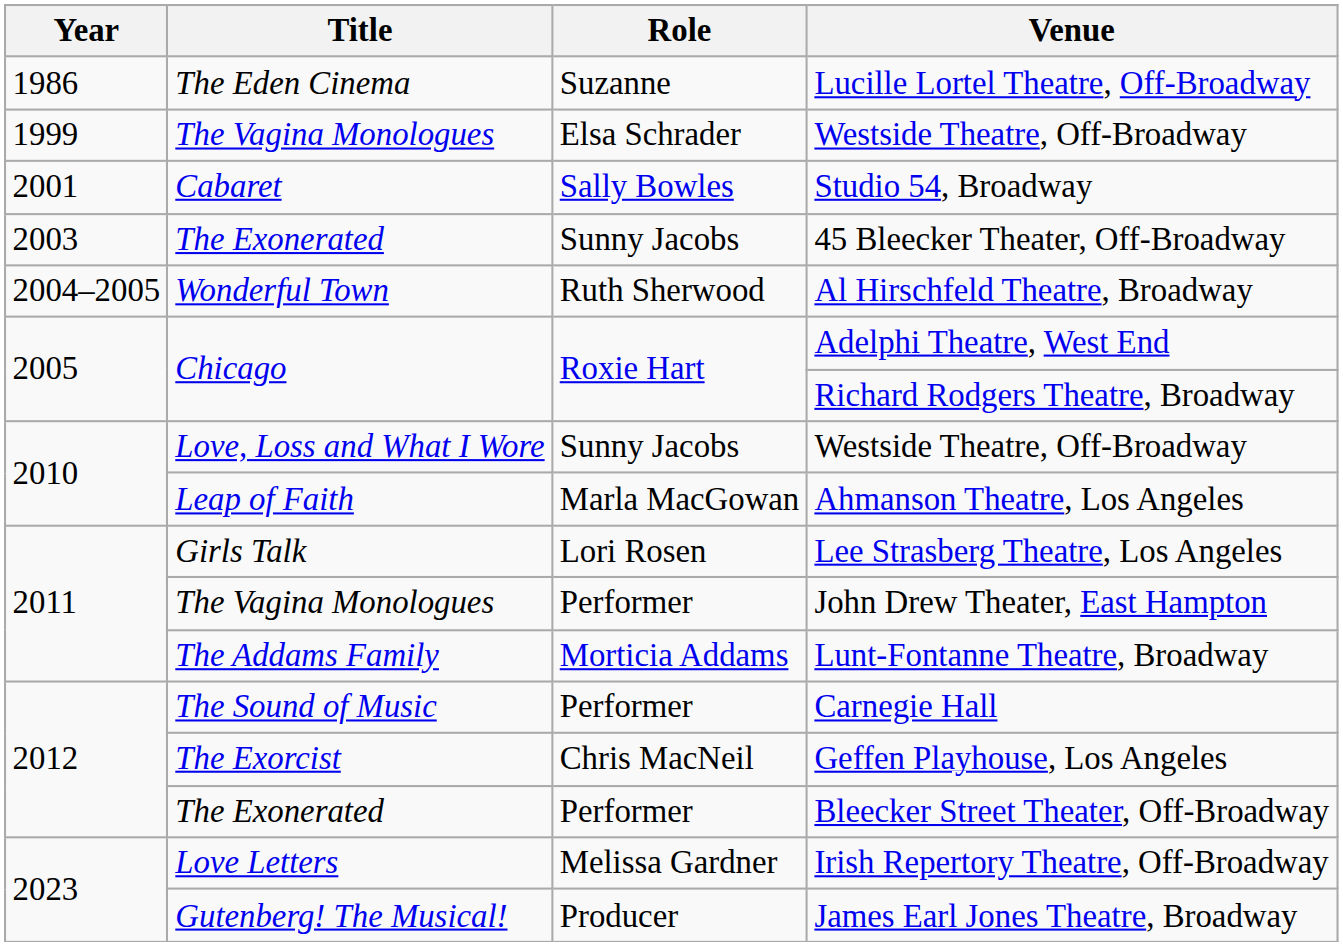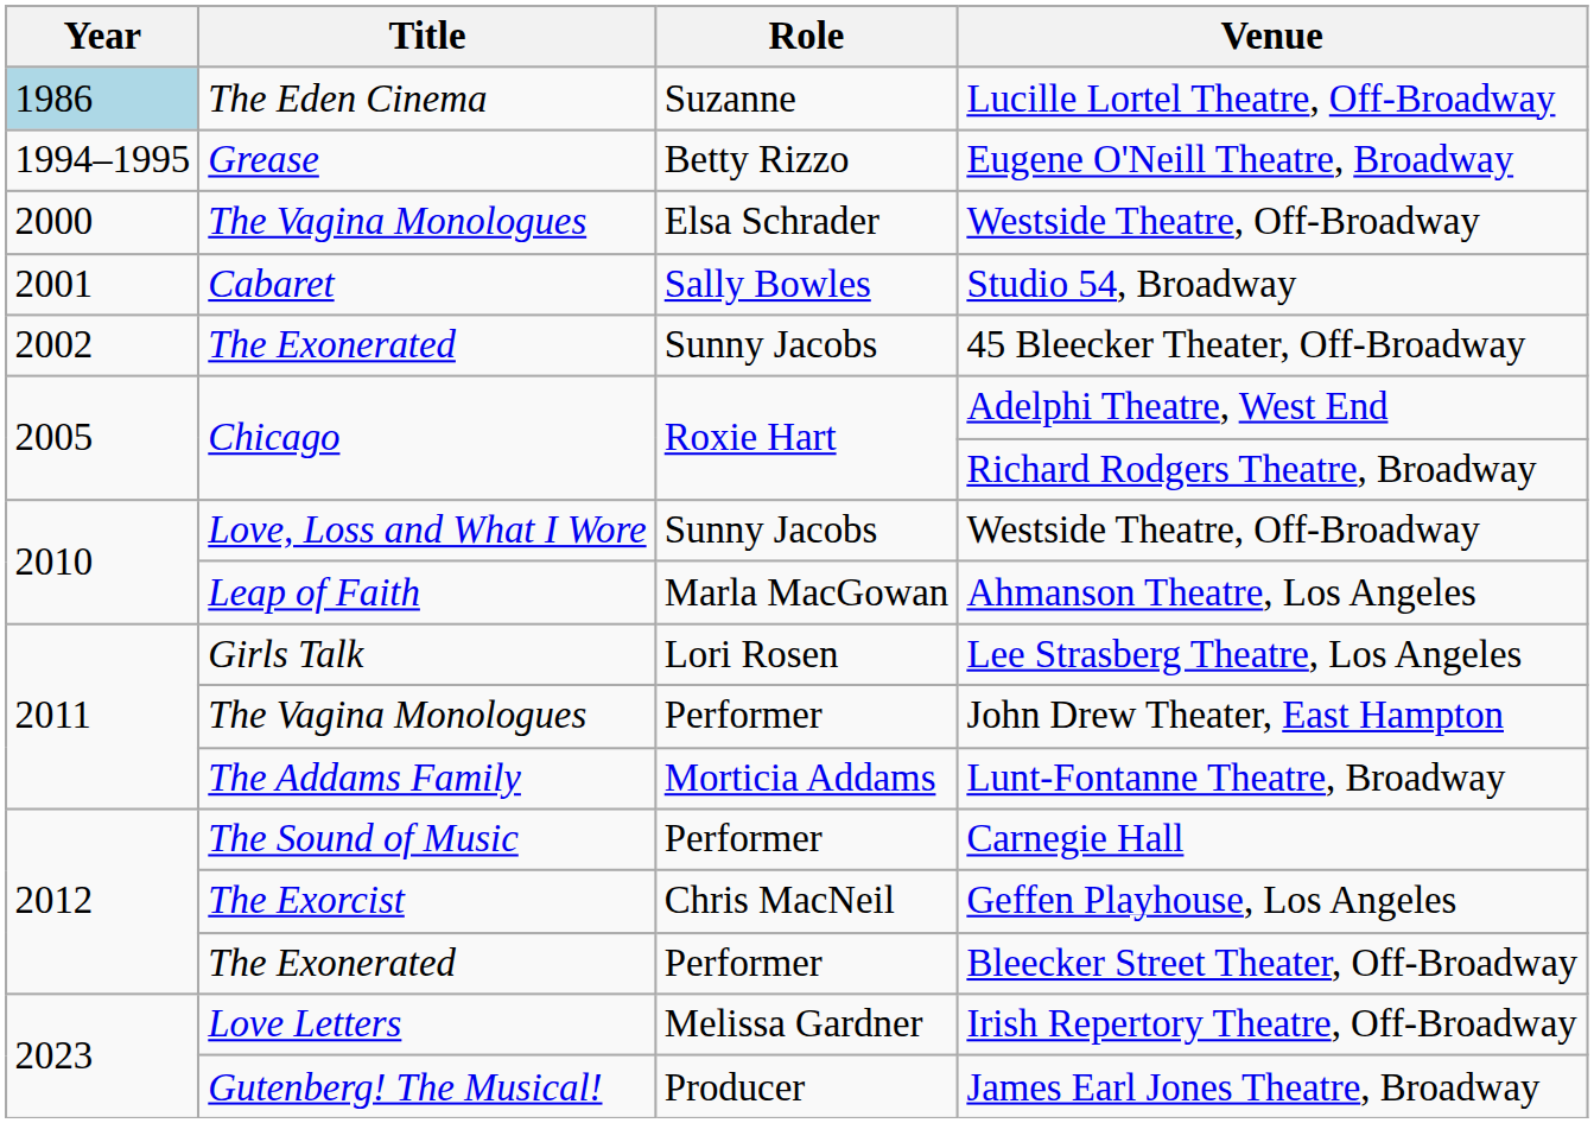Lucille Lortel Theatre, Off-Broadway | Year: no background -> lightblue background
+ row: 1994–1995 | Grease | Betty Rizzo | Eugene O'Neill Theatre, Broadway
The Vagina Monologues / Westside Theatre, Off-Broadway | Year: 1999 -> 2000
45 Bleecker Theater, Off-Broadway | Year: 2003 -> 2002
- row: 2004–2005 | Wonderful Town | Ruth Sherwood | Al Hirschfeld Theatre, Broadway
